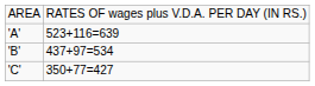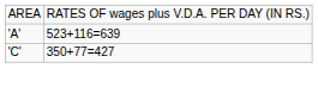- row: 'B' | 437+97=534
